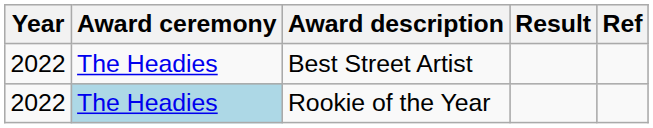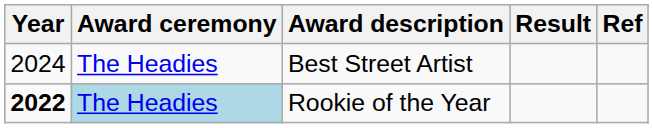Best Street Artist | Year: 2022 -> 2024
Rookie of the Year | Year: normal -> bold
